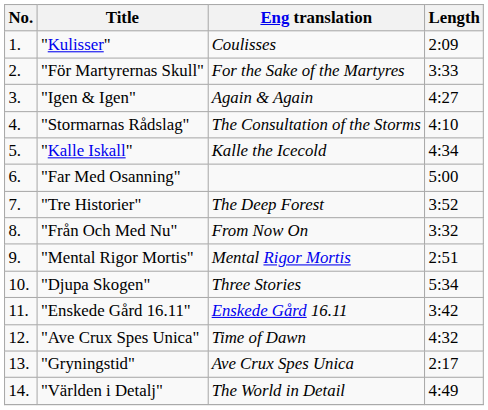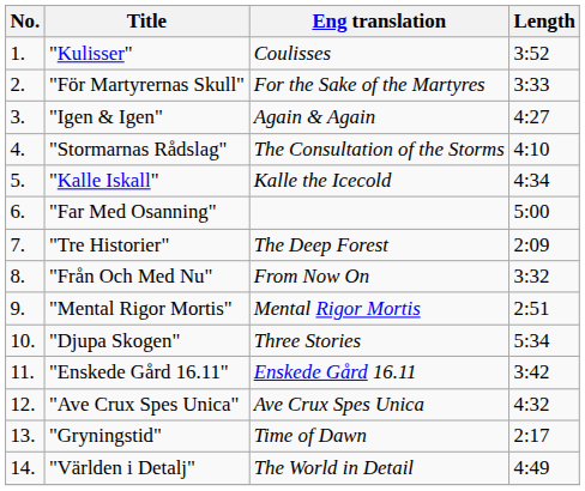"Kulisser" | Length: 2:09 -> 3:52
"Tre Historier" | Length: 3:52 -> 2:09
"Ave Crux Spes Unica" | Eng translation: Time of Dawn -> Ave Crux Spes Unica
"Gryningstid" | Eng translation: Ave Crux Spes Unica -> Time of Dawn
